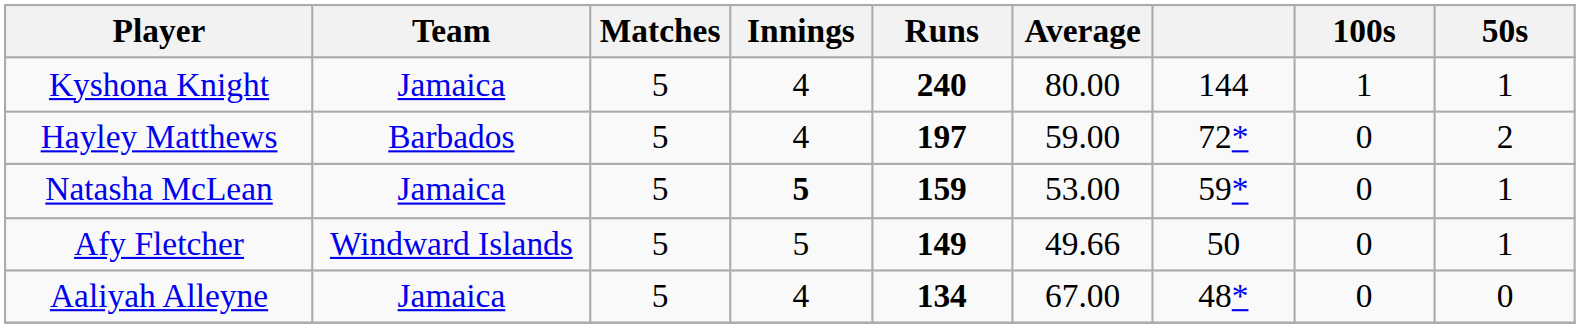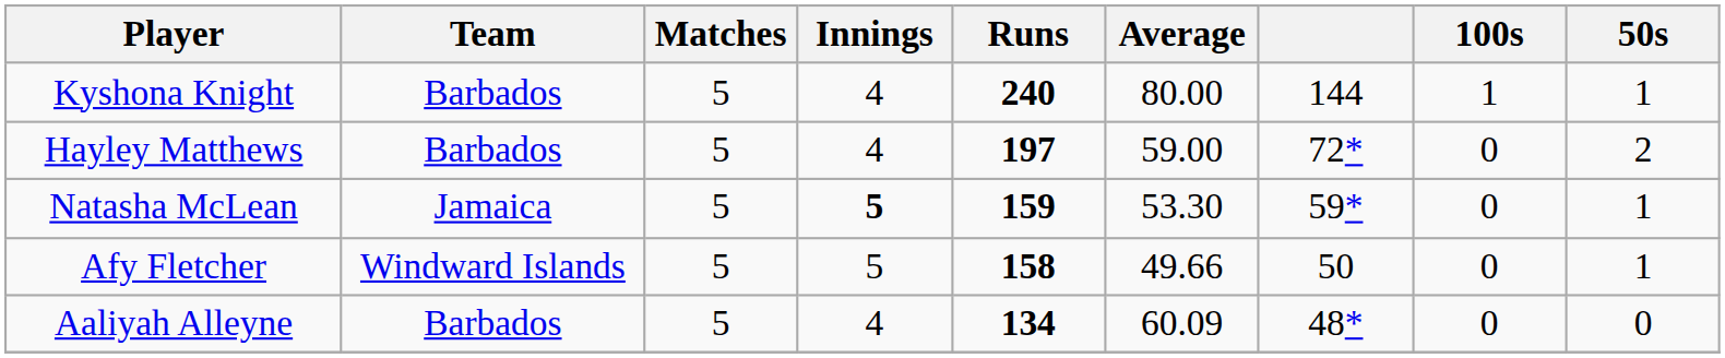Kyshona Knight | Team: Jamaica -> Barbados
Natasha McLean | Average: 53.00 -> 53.30
Afy Fletcher | Runs: 149 -> 158
Aaliyah Alleyne | Team: Jamaica -> Barbados
Aaliyah Alleyne | Average: 67.00 -> 60.09
